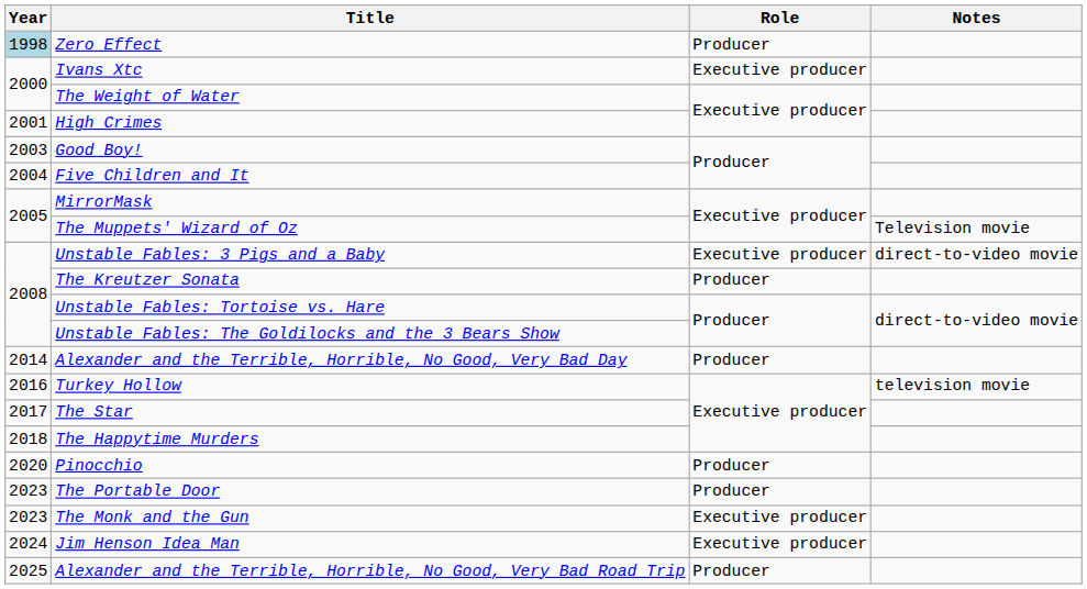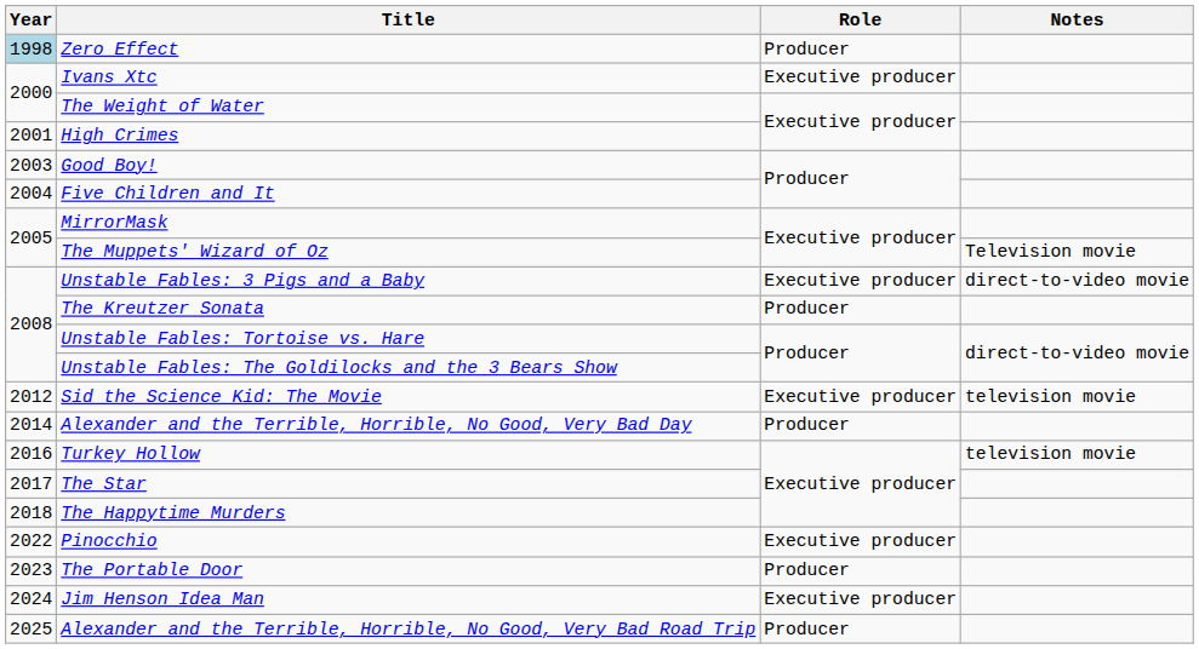+ row: 2012 | Sid the Science Kid: The Movie | Executive producer | television movie
Pinocchio | Year: 2020 -> 2022
Pinocchio | Role: Producer -> Executive producer
- row: 2023 | The Monk and the Gun | Executive producer
